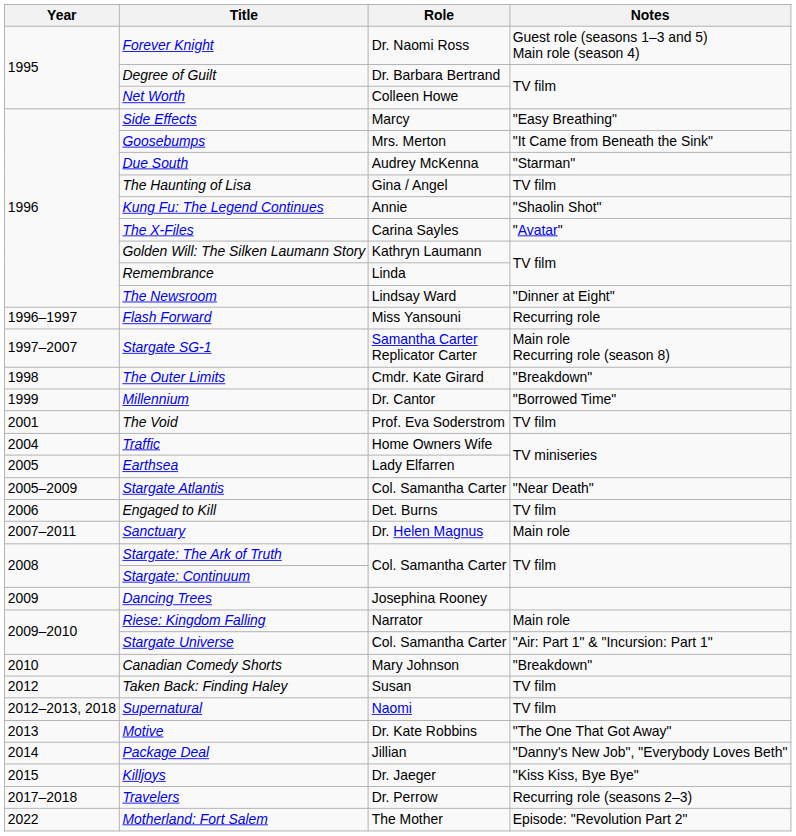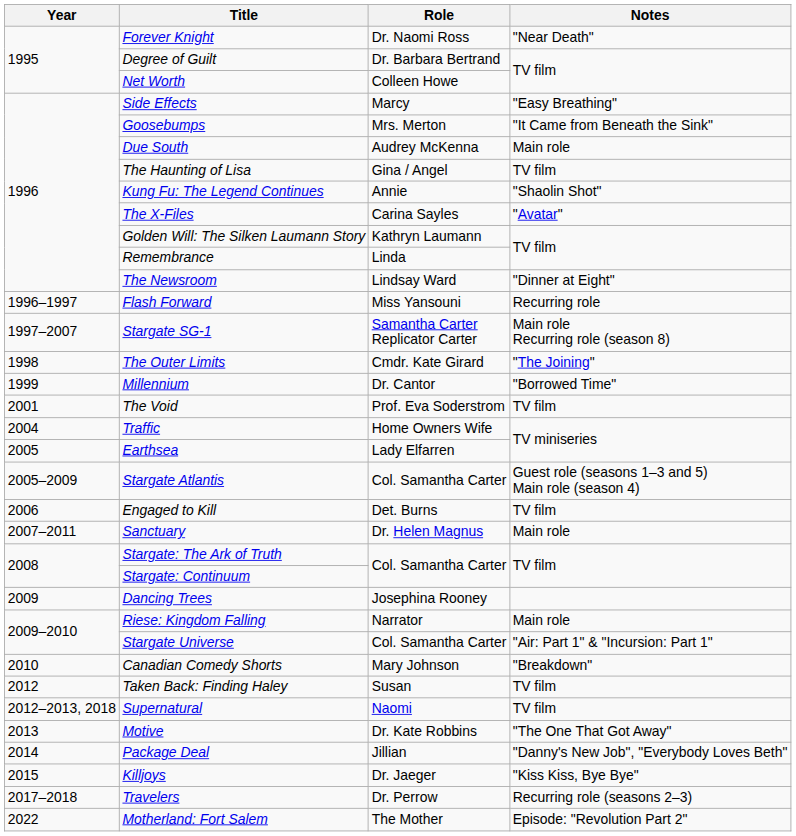Forever Knight | Notes: Guest role (seasons 1–3 and 5) Main role (season 4) -> "Near Death"
Due South | Notes: "Starman" -> Main role
The Outer Limits | Notes: "Breakdown" -> "The Joining"
Stargate Atlantis | Notes: "Near Death" -> Guest role (seasons 1–3 and 5) Main role (season 4)
